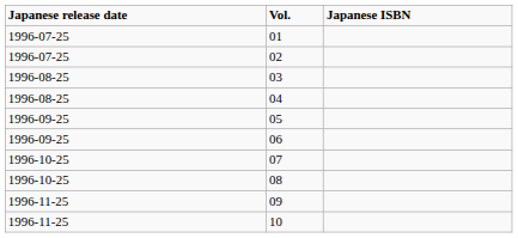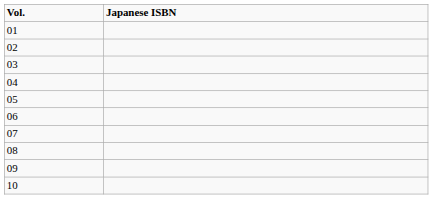- column: Japanese release date | 1996-07-25 | 1996-07-25 | 1996-08-25 | 1996-08-25 | 1996-09-25 | 1996-09-25 | 1996-10-25 | 1996-10-25 | 1996-11-25 | 1996-11-25
